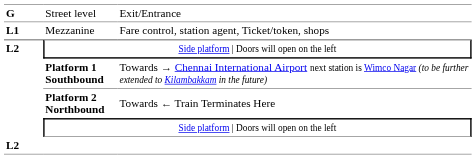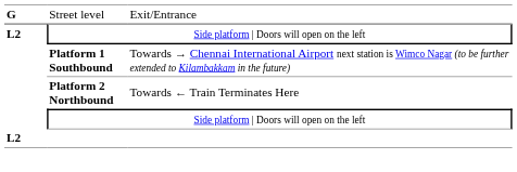- row: L1 | Mezzanine | Fare control, station agent, Ticket/token, shops
